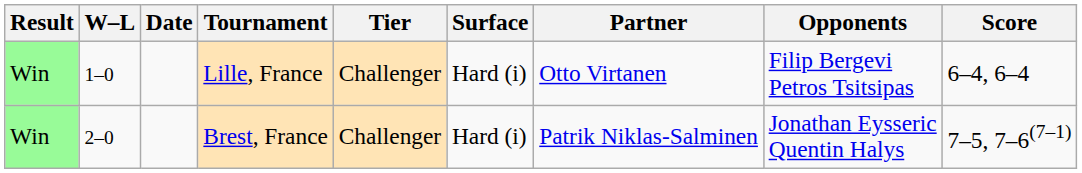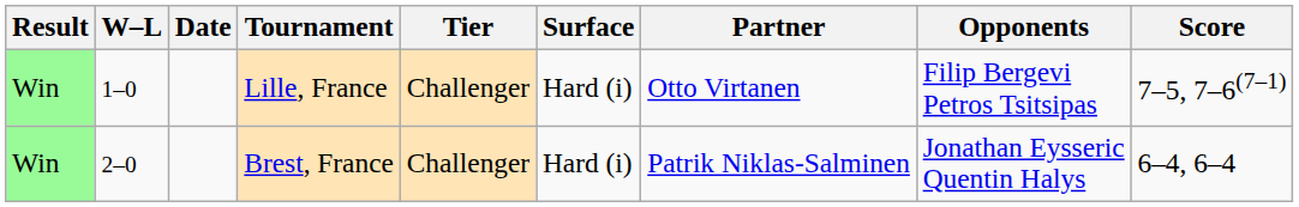Lille, France | Score: 6–4, 6–4 -> 7–5, 7–6(7–1)
Brest, France | Score: 7–5, 7–6(7–1) -> 6–4, 6–4
